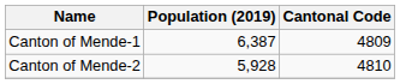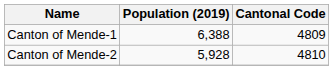Canton of Mende-1 | Population (2019): 6,387 -> 6,388
